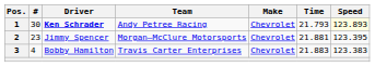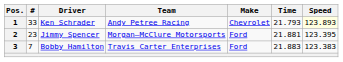1 | #: 30 -> 33
1 | Driver: bold -> normal
2 | Make: Chevrolet -> Ford
3 | #: 4 -> 7
3 | Make: Chevrolet -> Ford
